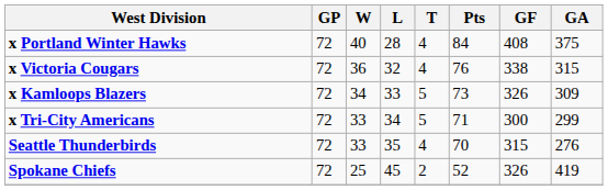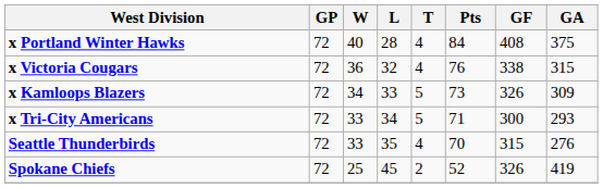x Tri-City Americans | GA: 299 -> 293
